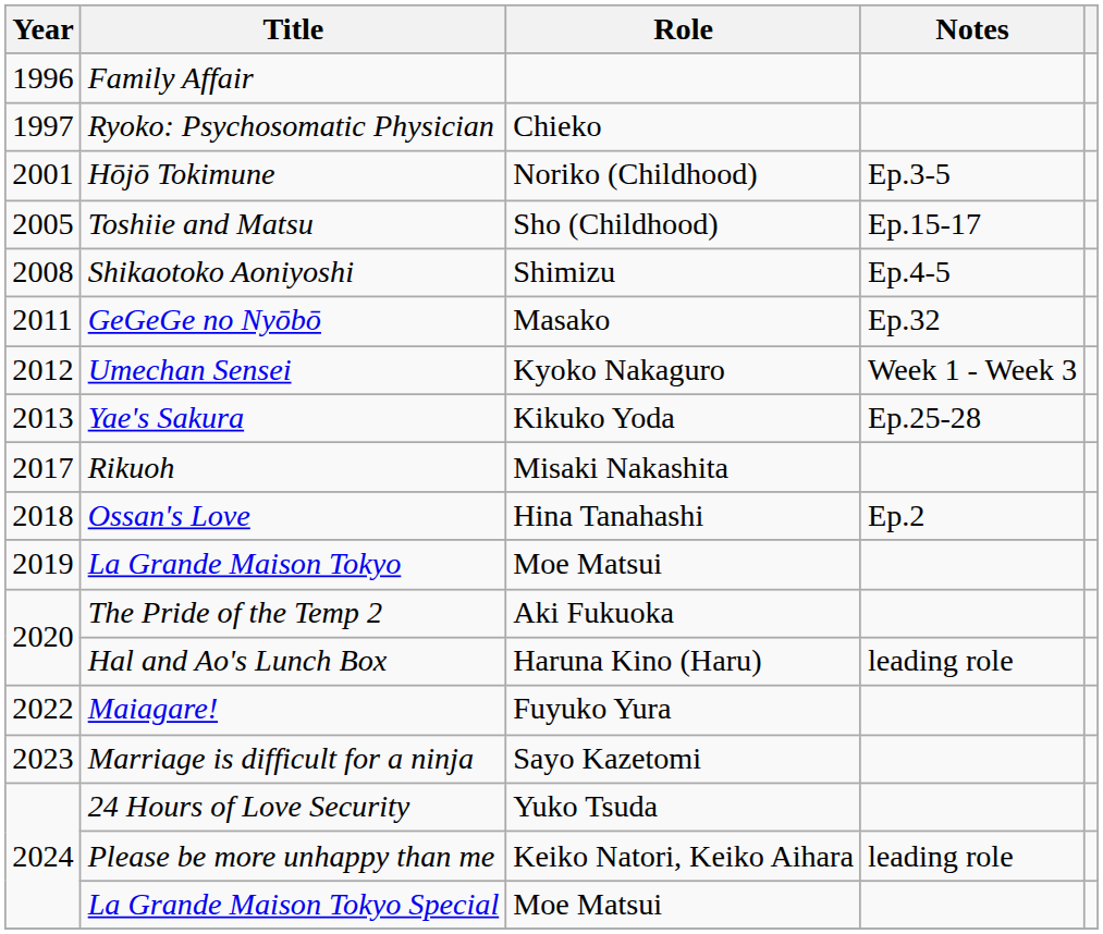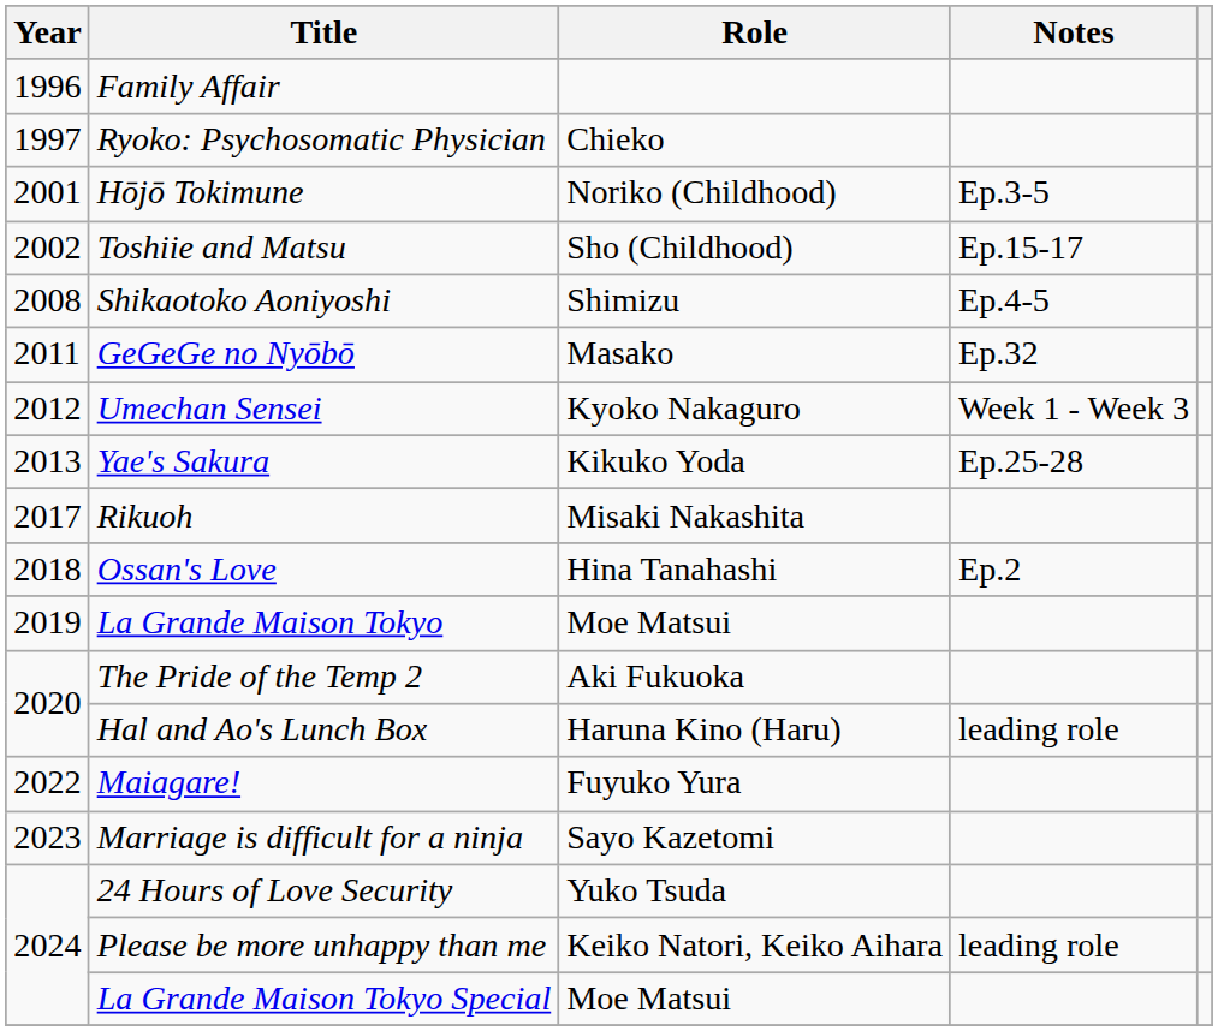Toshiie and Matsu | Year: 2005 -> 2002
